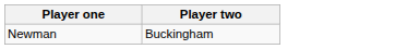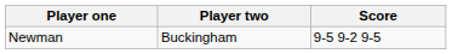+ column: Score | 9-5 9-2 9-5
